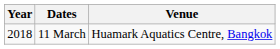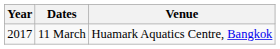11 March | Year: 2018 -> 2017
